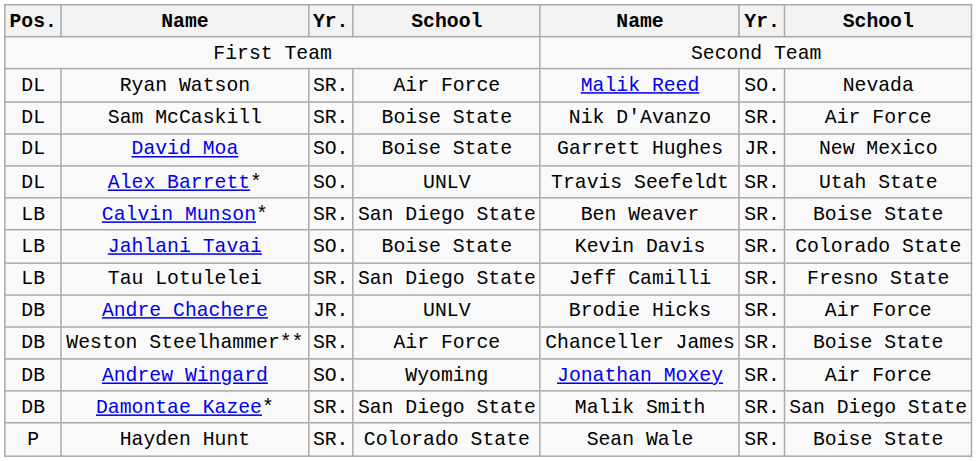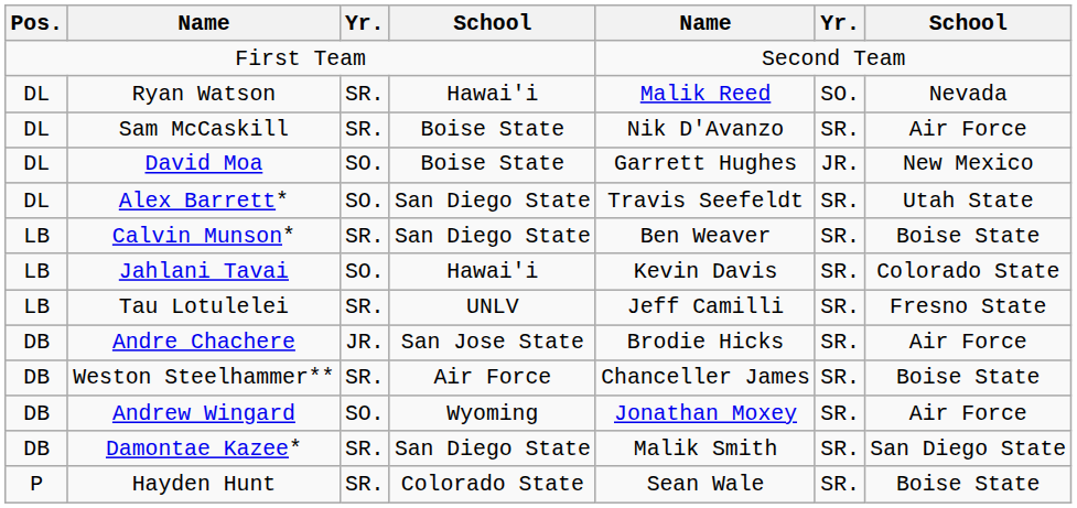Ryan Watson | column 4: Air Force -> Hawai'i
Alex Barrett* | column 4: UNLV -> San Diego State
Jahlani Tavai | column 4: Boise State -> Hawai'i
Tau Lotulelei | column 4: San Diego State -> UNLV
Andre Chachere | column 4: UNLV -> San Jose State
